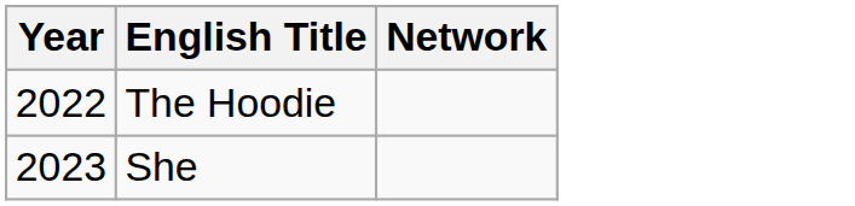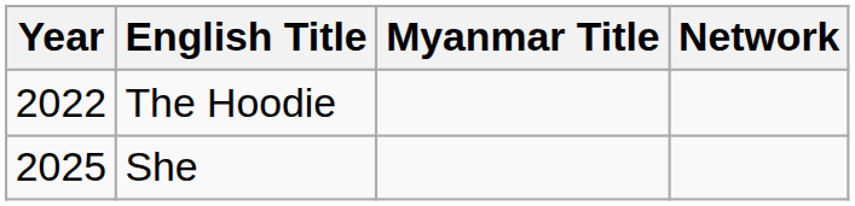+ column: Myanmar Title
She | Year: 2023 -> 2025
